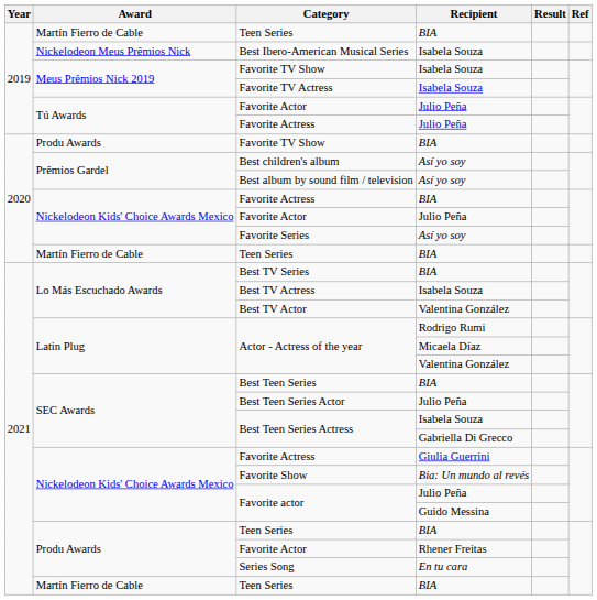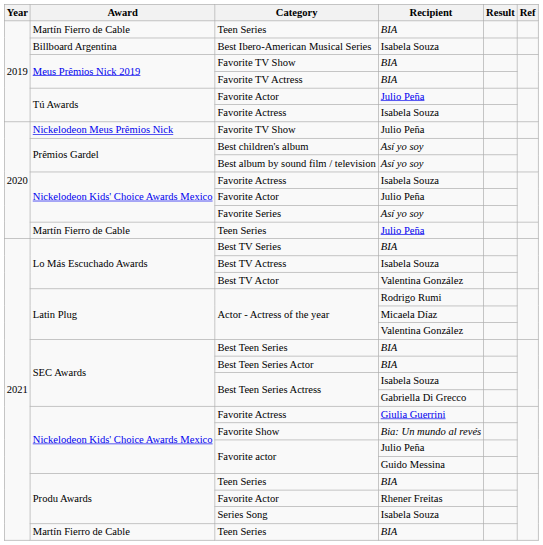Best Ibero-American Musical Series | Award: Nickelodeon Meus Prêmios Nick -> Billboard Argentina
2019 / Favorite TV Show | Recipient: Isabela Souza -> BIA
Favorite TV Actress | Recipient: Isabela Souza -> BIA
2019 / Favorite Actress | Recipient: Julio Peña -> Isabela Souza
2020 / Favorite TV Show | Award: Produ Awards -> Nickelodeon Meus Prêmios Nick
2020 / Favorite TV Show | Recipient: BIA -> Julio Peña
2020 / Favorite Actress | Recipient: BIA -> Isabela Souza
2020 / Teen Series | Recipient: BIA -> Julio Peña
Best Teen Series Actor | Recipient: Julio Peña -> BIA
Series Song | Recipient: En tu cara -> Isabela Souza
